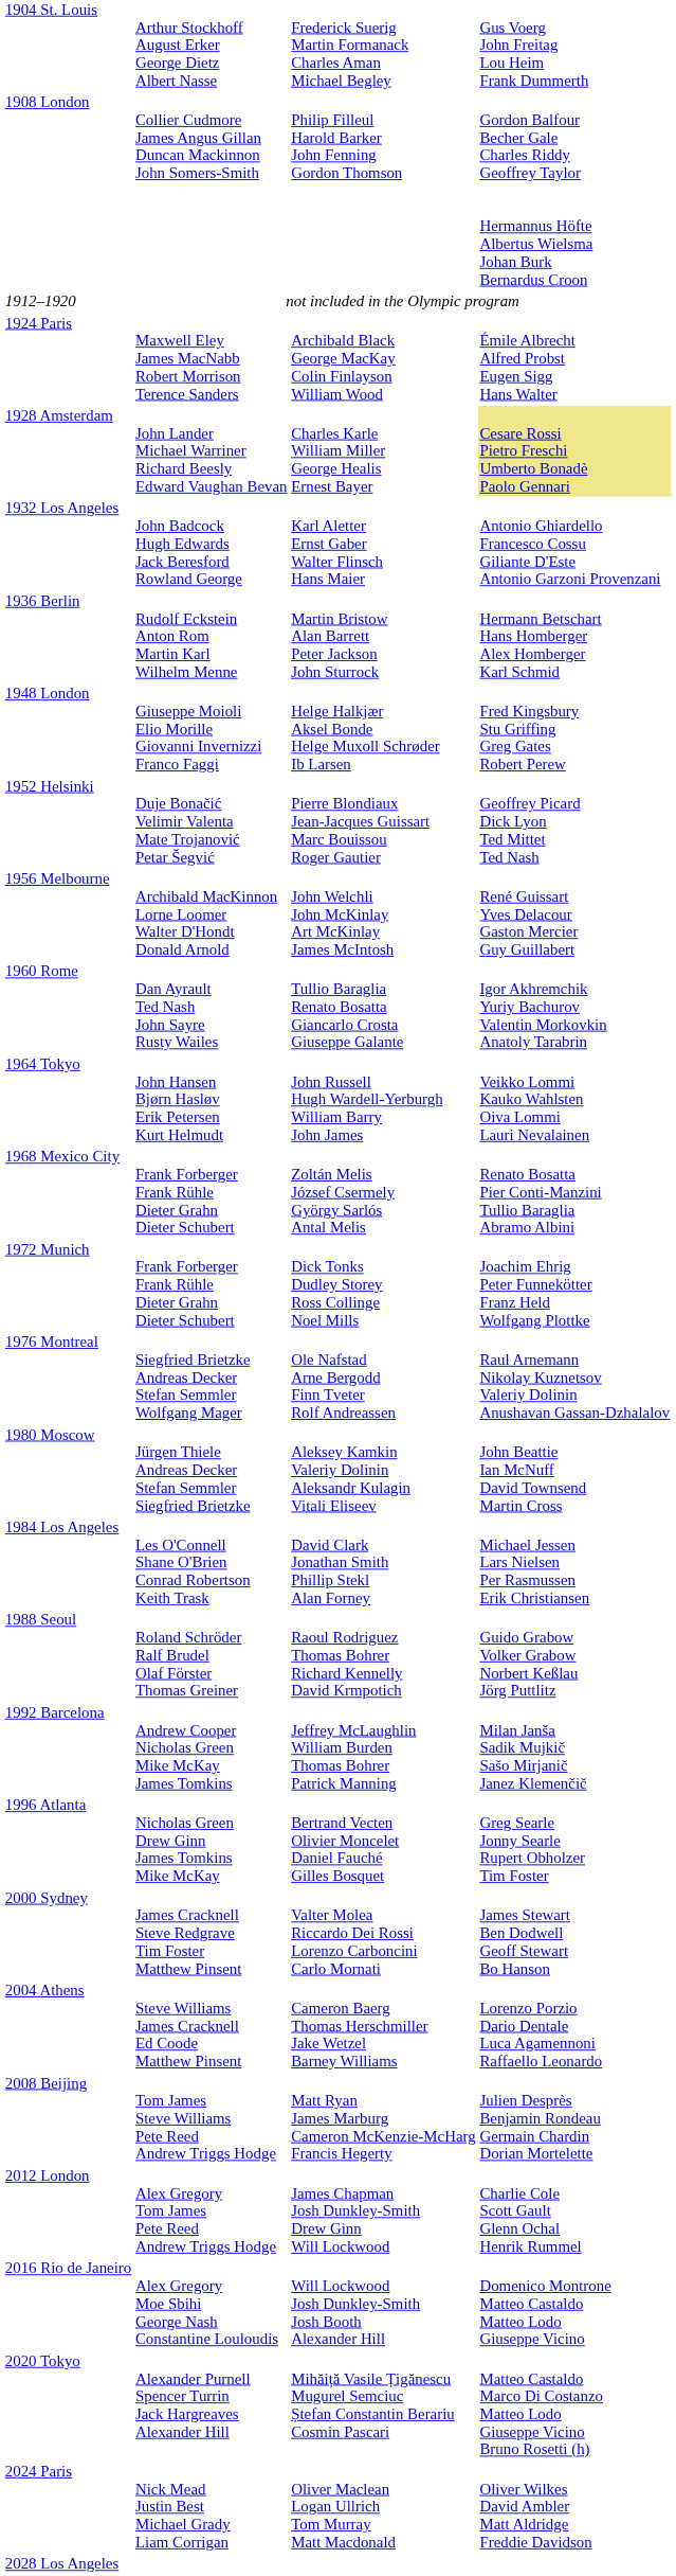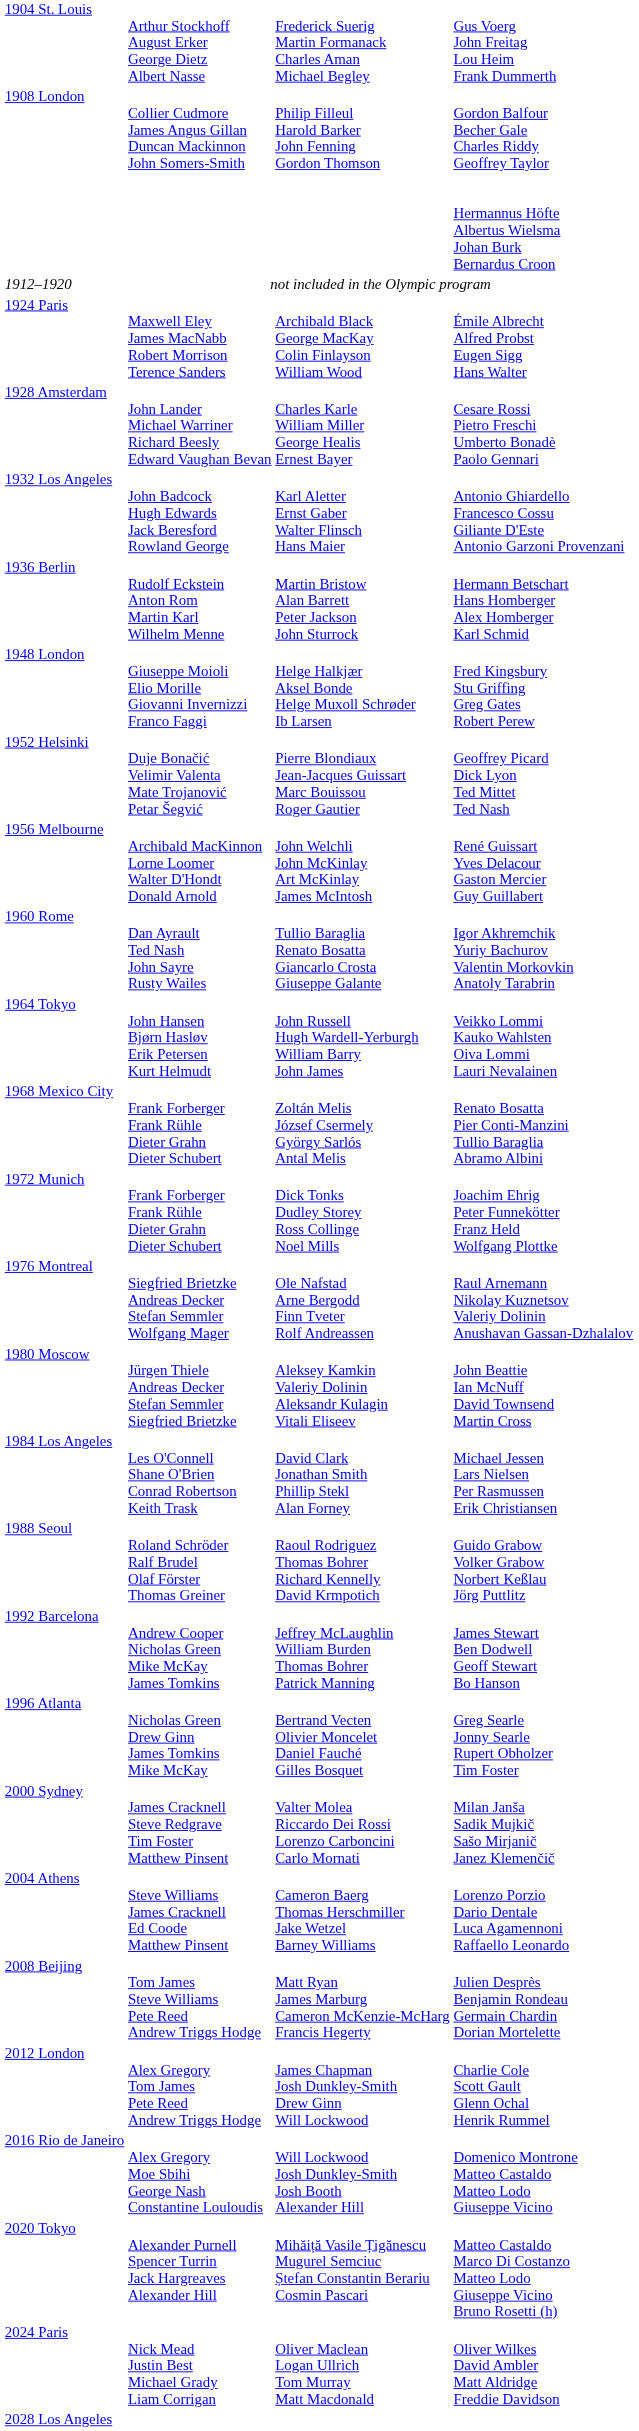1928 Amsterdam | column 4: khaki background -> no background
1992 Barcelona | column 4: Milan Janša Sadik Mujkič Sašo Mirjanič Janez Klemenčič -> James Stewart Ben Dodwell Geoff Stewart Bo Hanson
2000 Sydney | column 4: James Stewart Ben Dodwell Geoff Stewart Bo Hanson -> Milan Janša Sadik Mujkič Sašo Mirjanič Janez Klemenčič
